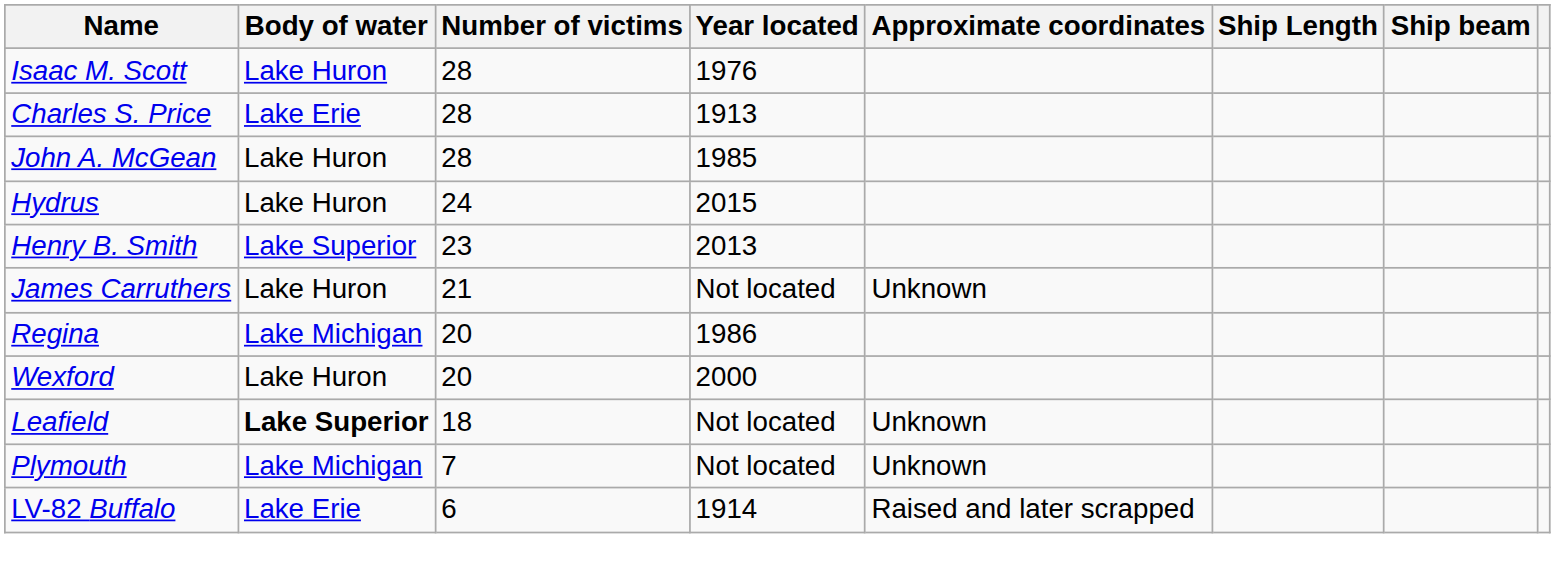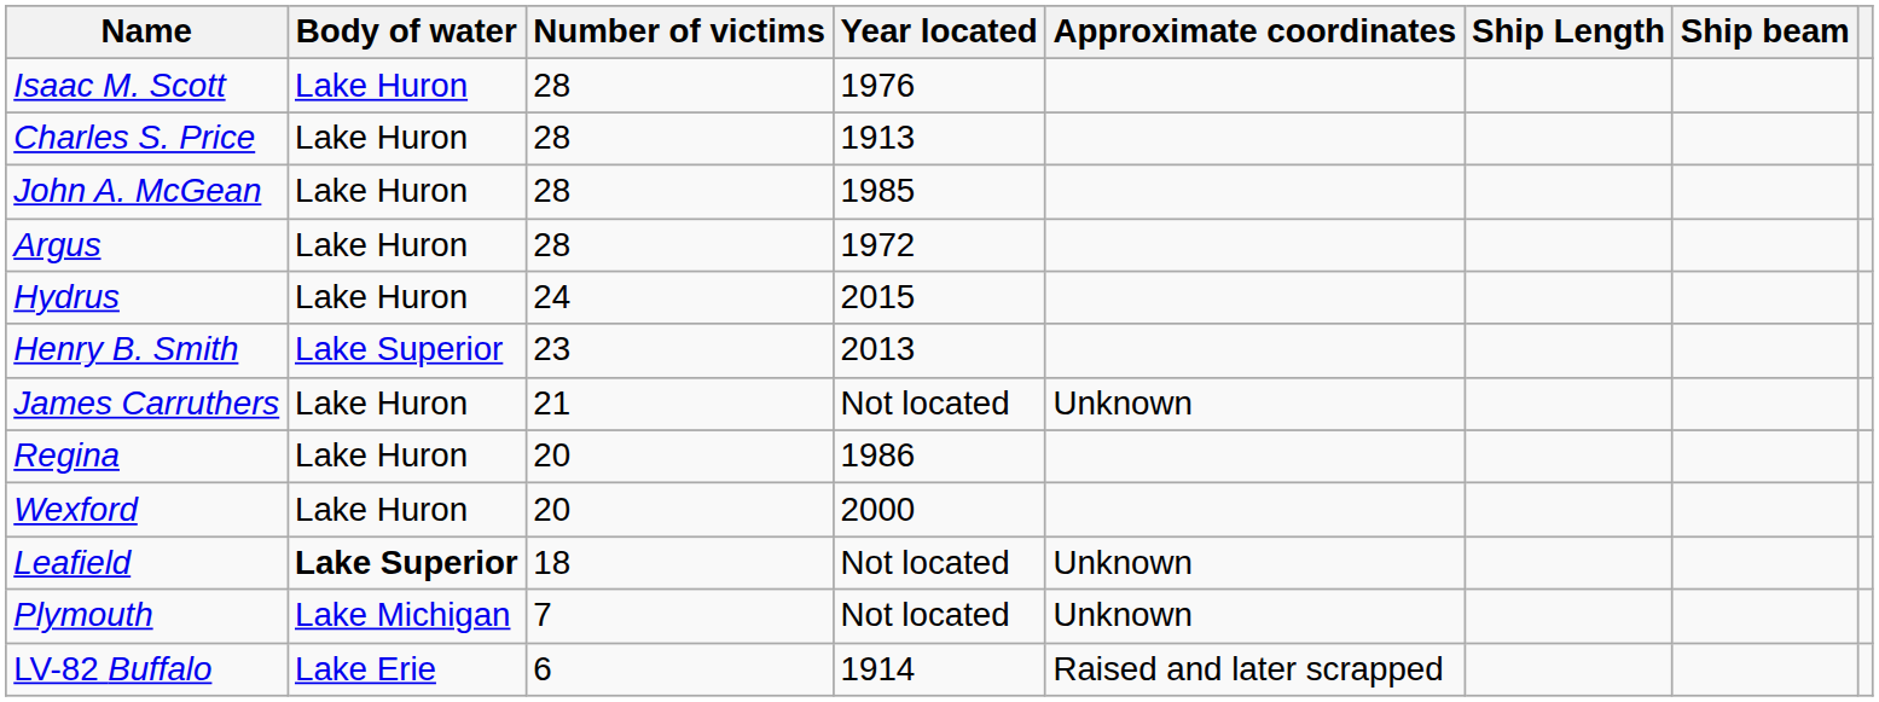Charles S. Price | Body of water: Lake Erie -> Lake Huron
+ row: Argus | Lake Huron | 28 | 1972
Regina | Body of water: Lake Michigan -> Lake Huron
